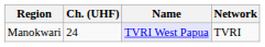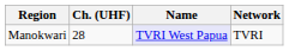Manokwari | Ch. (UHF): 24 -> 28
